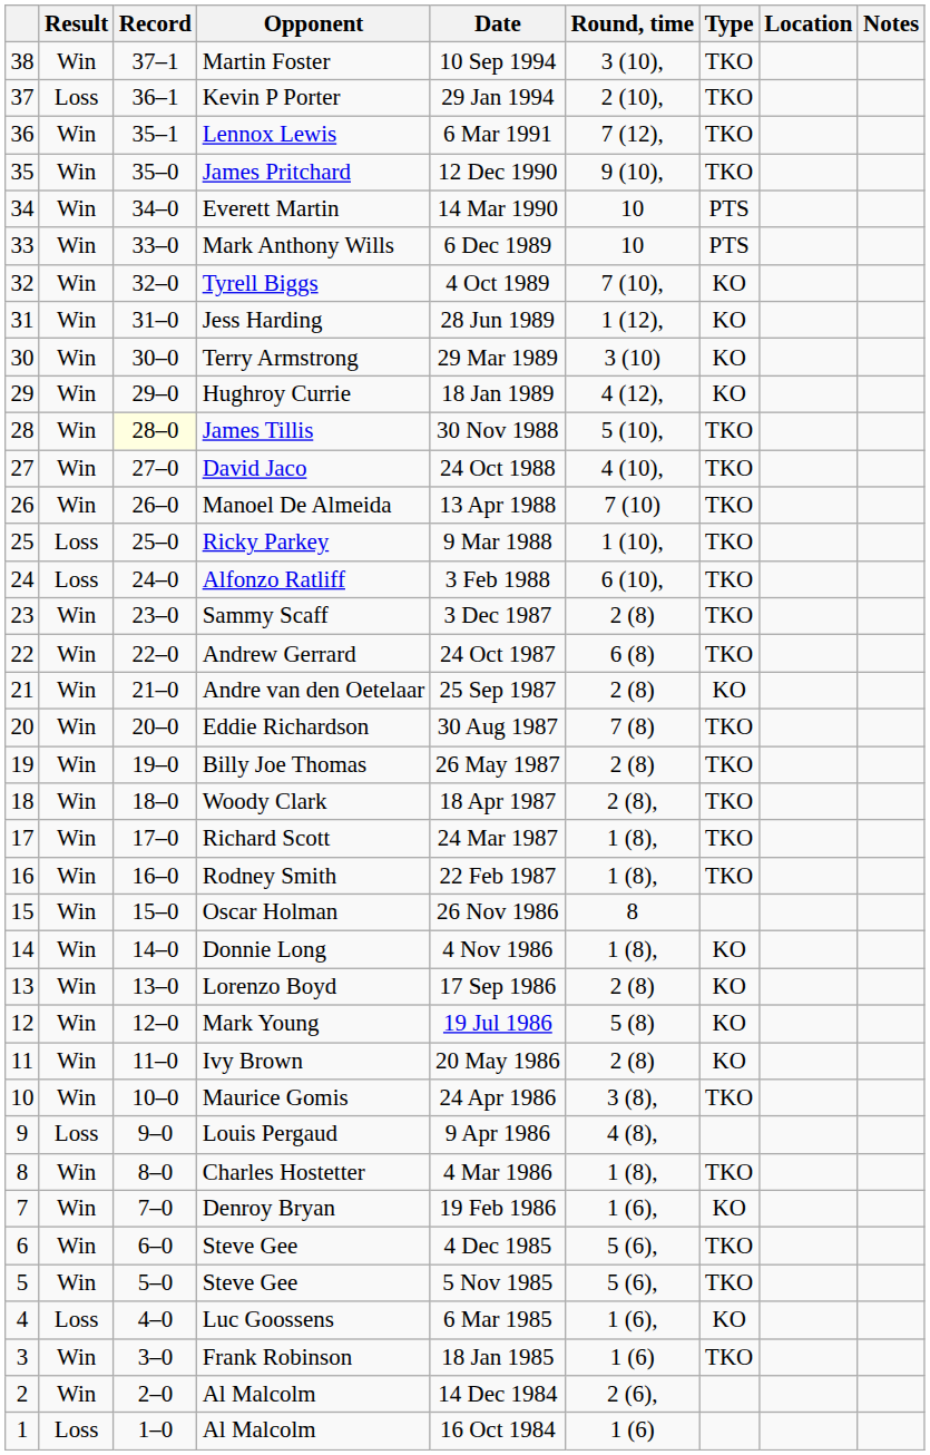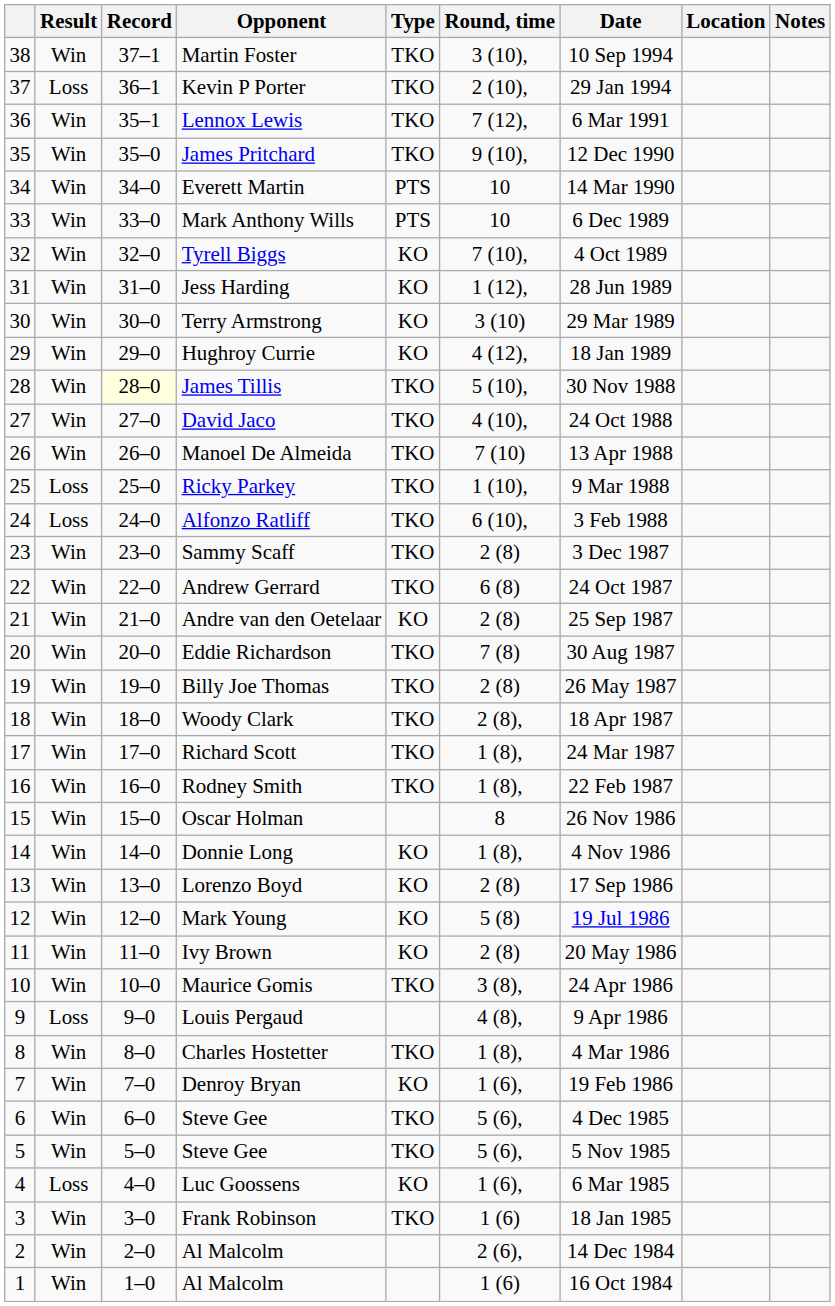columns swapped: Type <-> Date
1 / Al Malcolm | Result: Loss -> Win
